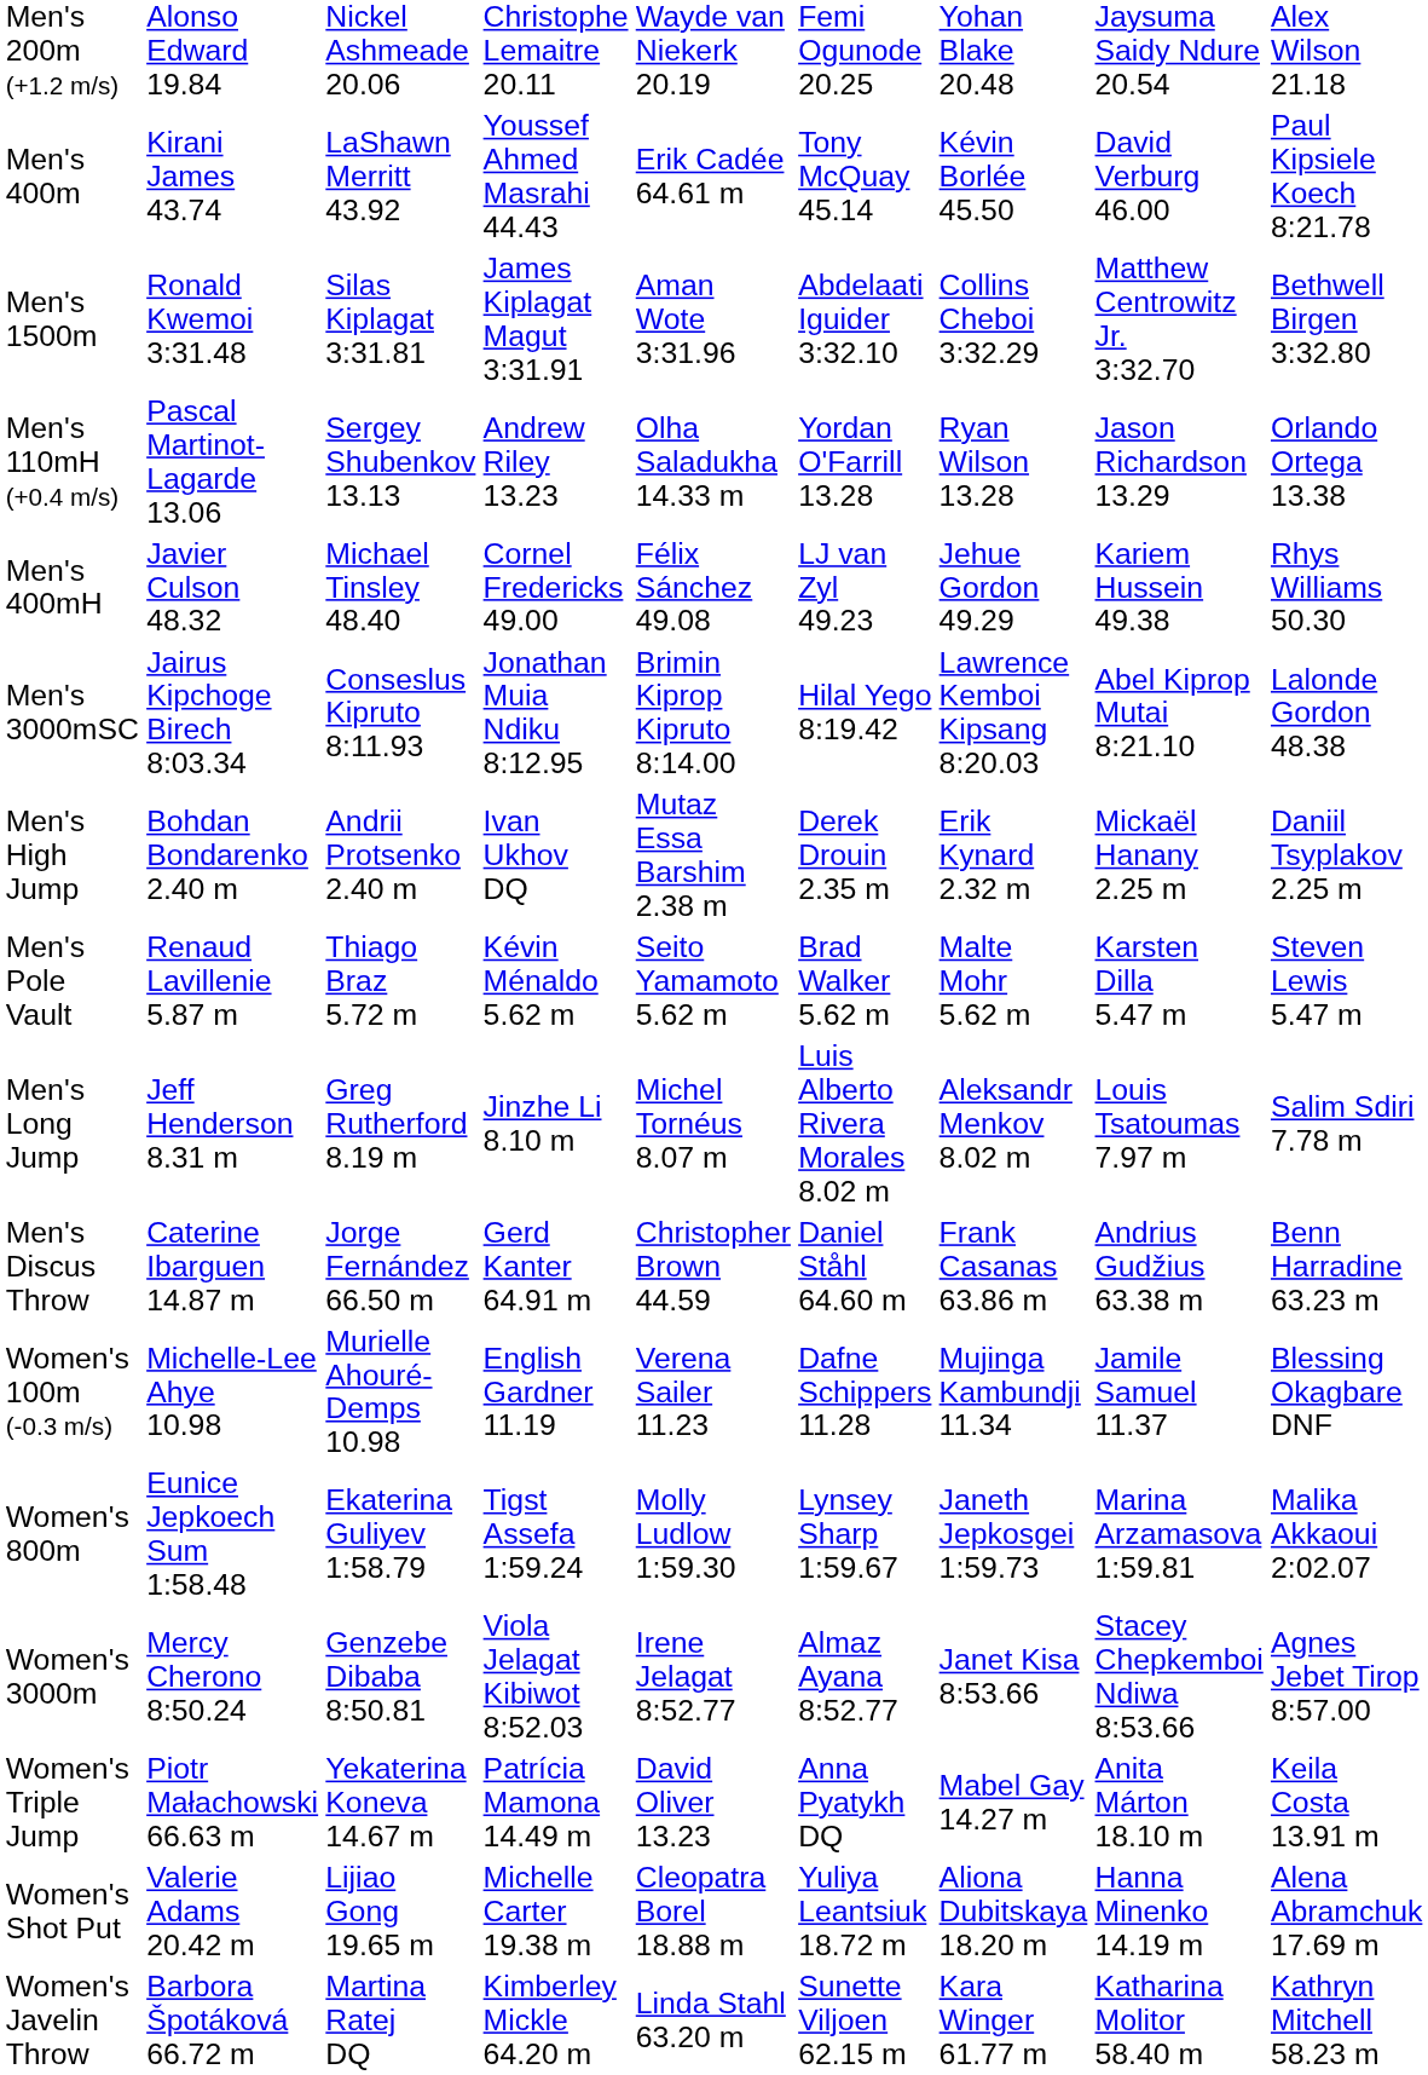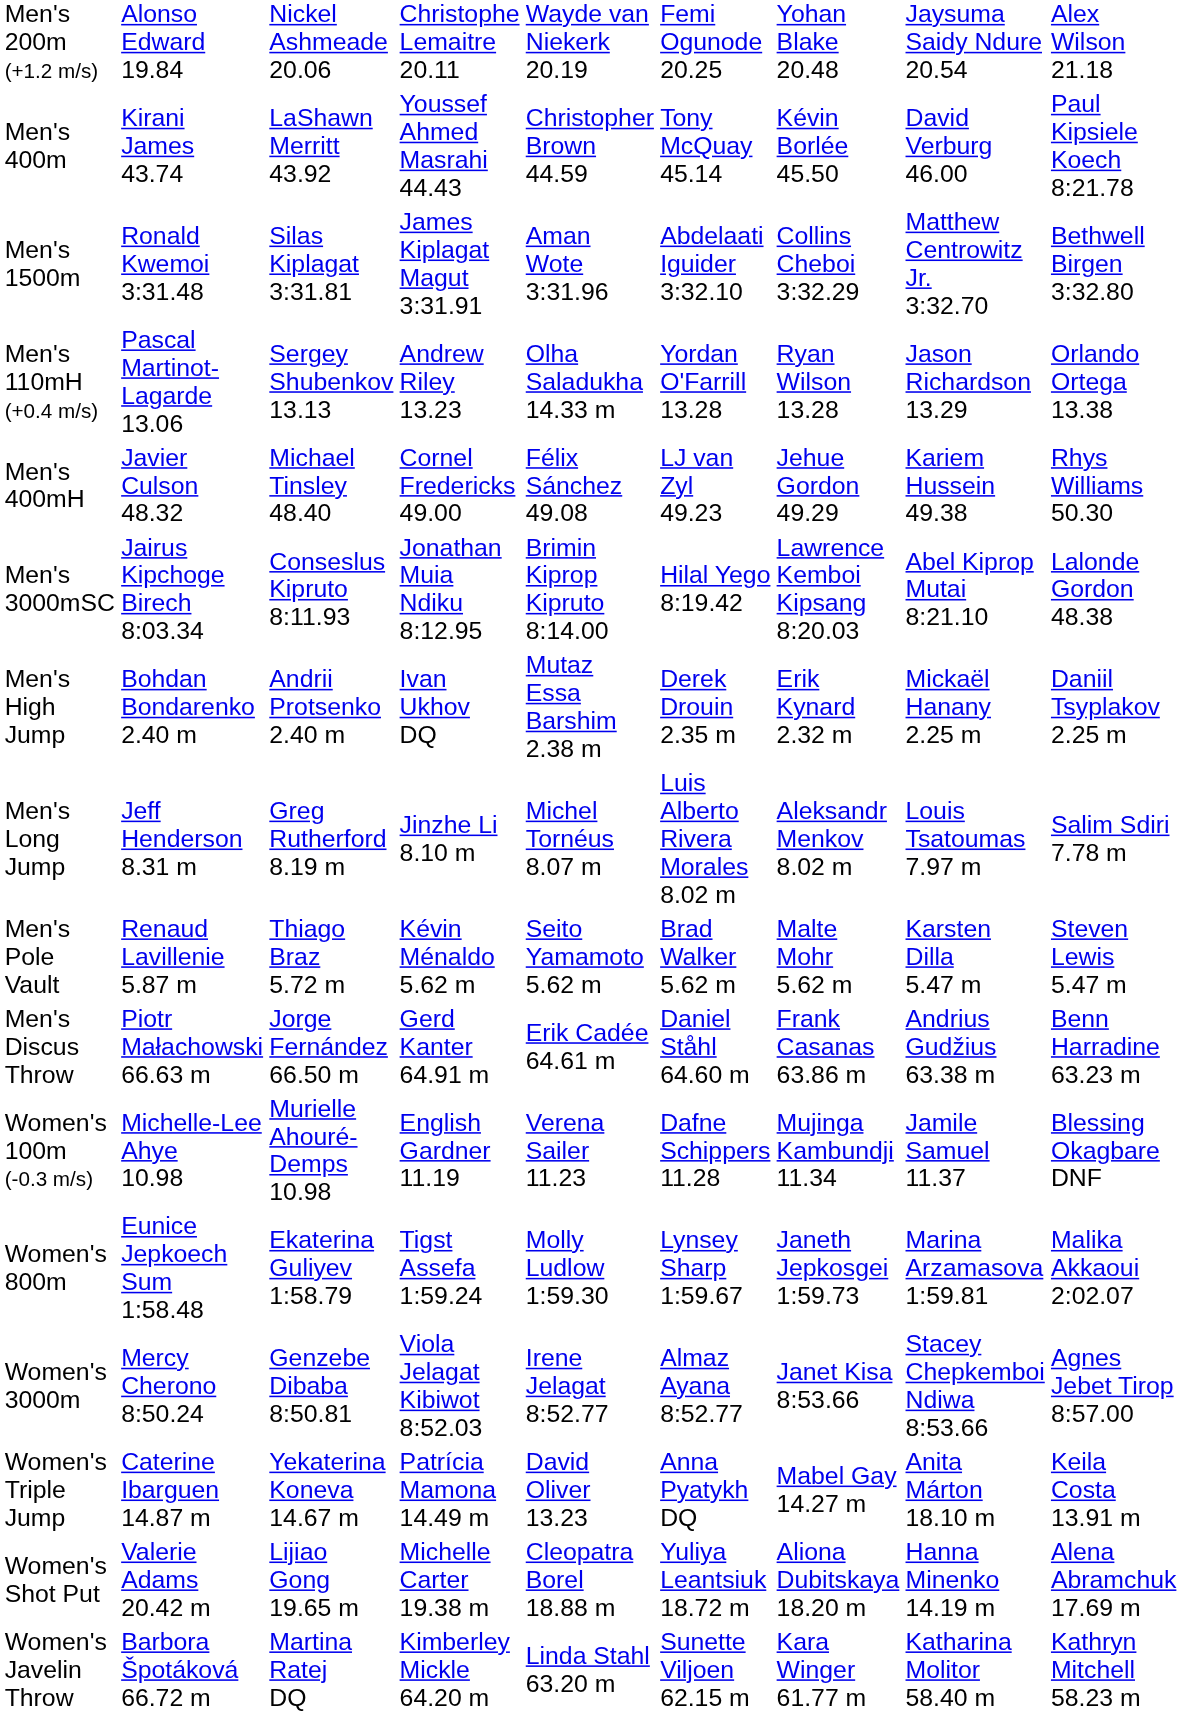Men's 400m | column 5: Erik Cadée 64.61 m -> Christopher Brown 44.59
rows swapped: Men's Pole Vault <-> Men's Long Jump
Men's Discus Throw | column 2: Caterine Ibarguen 14.87 m -> Piotr Małachowski 66.63 m
Men's Discus Throw | column 5: Christopher Brown 44.59 -> Erik Cadée 64.61 m
Women's Triple Jump | column 2: Piotr Małachowski 66.63 m -> Caterine Ibarguen 14.87 m
